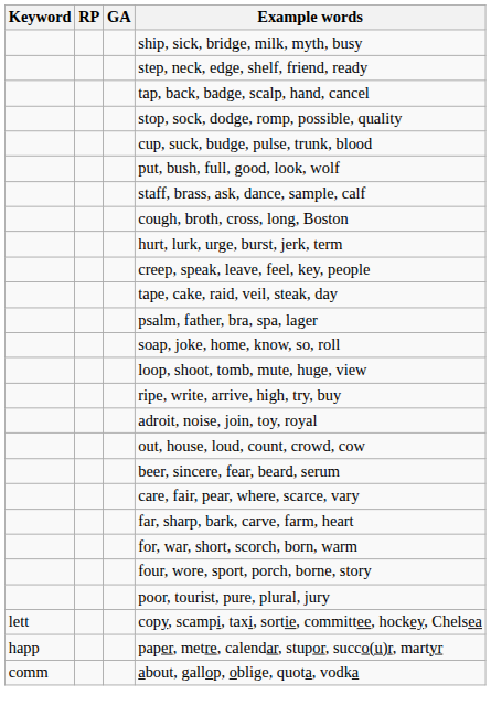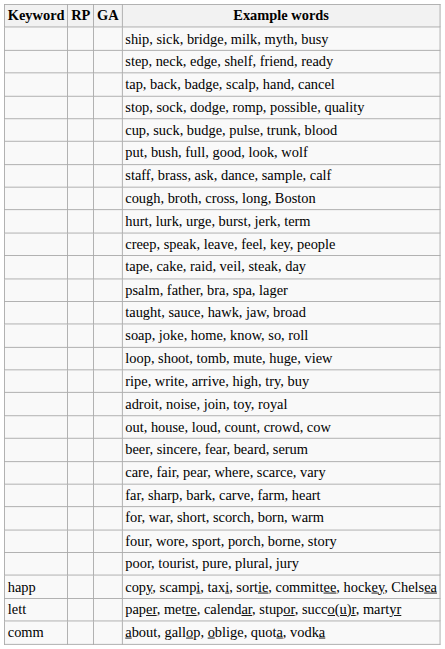+ row: taught, sauce, hawk, jaw, broad
copy, scampi, taxi, sortie, committee, hockey, Chelsea | Keyword: lett -> happ
paper, metre, calendar, stupor, succo(u)r, martyr | Keyword: happ -> lett
